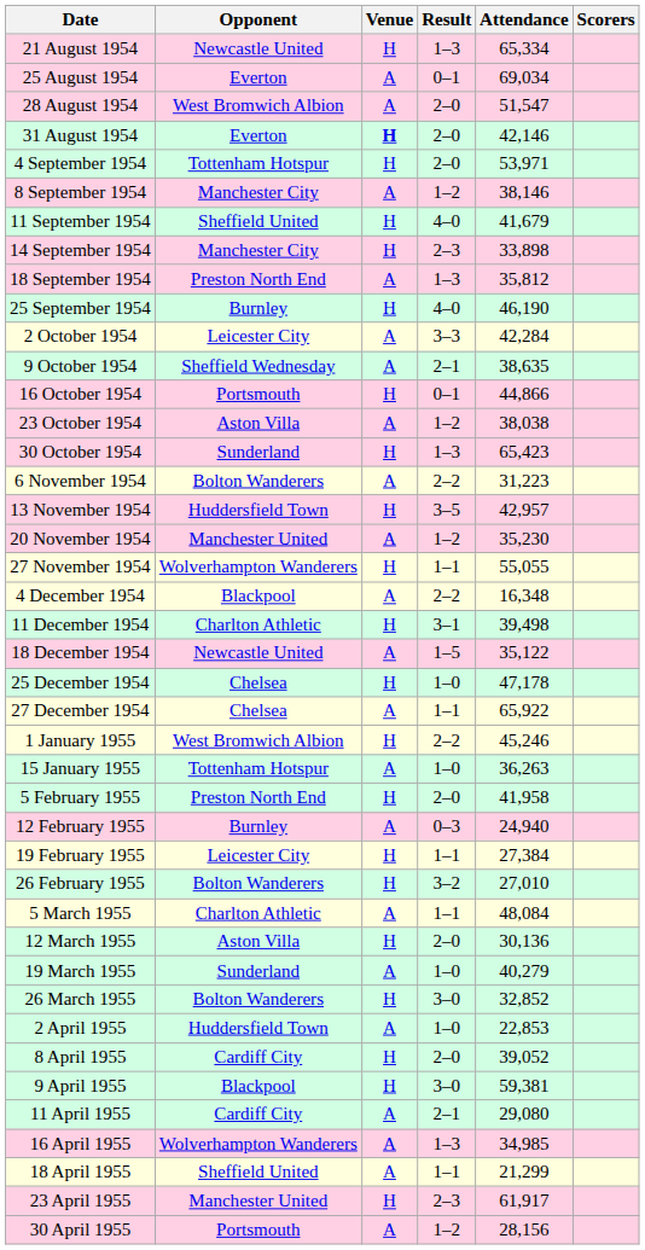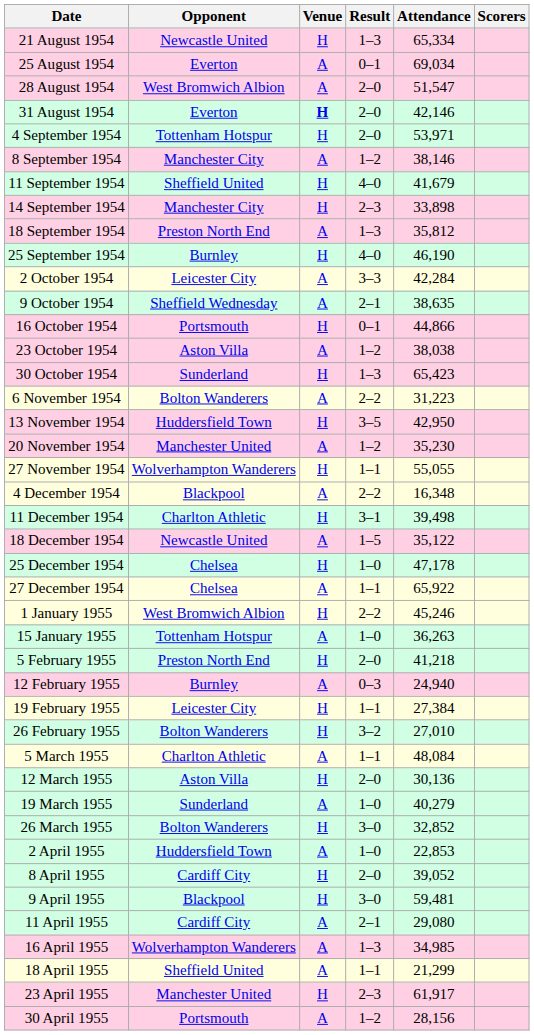13 November 1954 | Attendance: 42,957 -> 42,950
5 February 1955 | Attendance: 41,958 -> 41,218
9 April 1955 | Attendance: 59,381 -> 59,481
